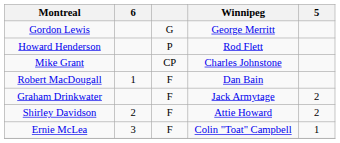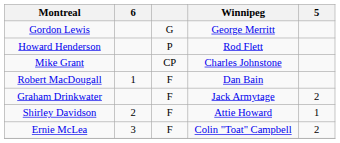Shirley Davidson | 5: 2 -> 1
Ernie McLea | 5: 1 -> 2
